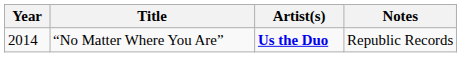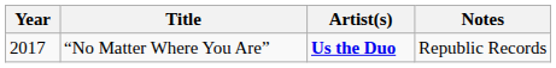“No Matter Where You Are” | Year: 2014 -> 2017
